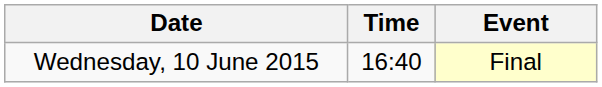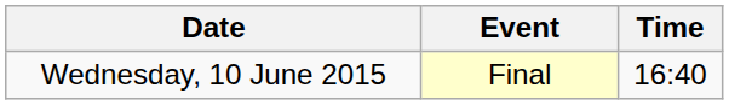columns swapped: Time <-> Event
